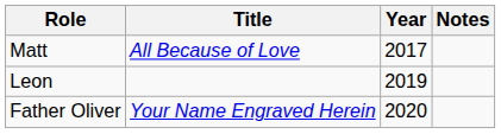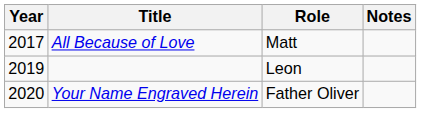columns swapped: Year <-> Role
